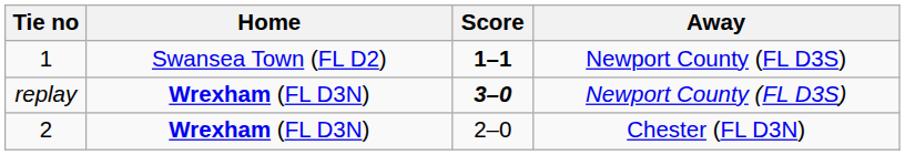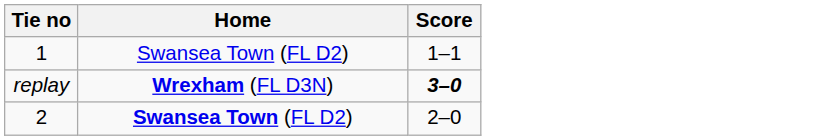- column: Away | Newport County (FL D3S) | Newport County (FL D3S) | Chester (FL D3N)
1 | Score: bold -> normal
2 | Home: Wrexham (FL D3N) -> Swansea Town (FL D2)
